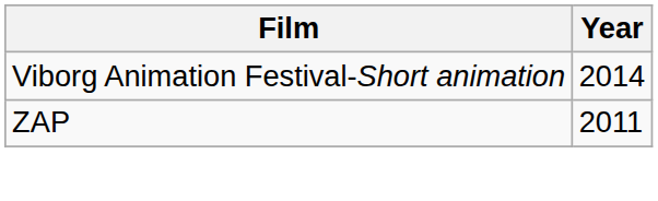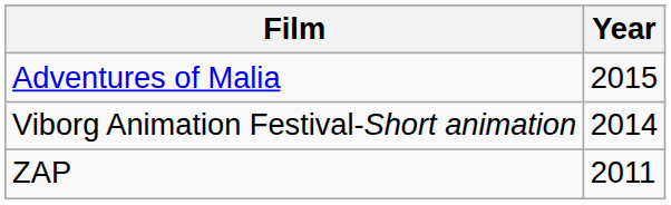+ row: Adventures of Malia | 2015
